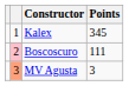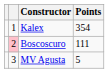Kalex | Points: 345 -> 354
MV Agusta | column 2: lightsalmon background -> no background
MV Agusta | Points: 3 -> 5
